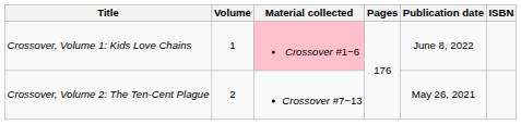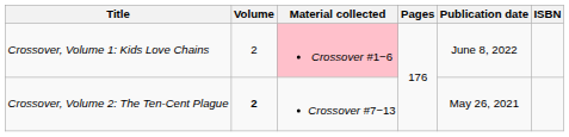Crossover, Volume 1: Kids Love Chains | Volume: 1 -> 2
Crossover, Volume 2: The Ten-Cent Plague | Volume: normal -> bold
